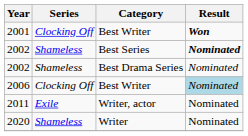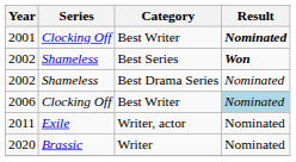2001 | Result: Won -> Nominated
2002 / Best Series | Result: Nominated -> Won
2020 | Series: Shameless -> Brassic
